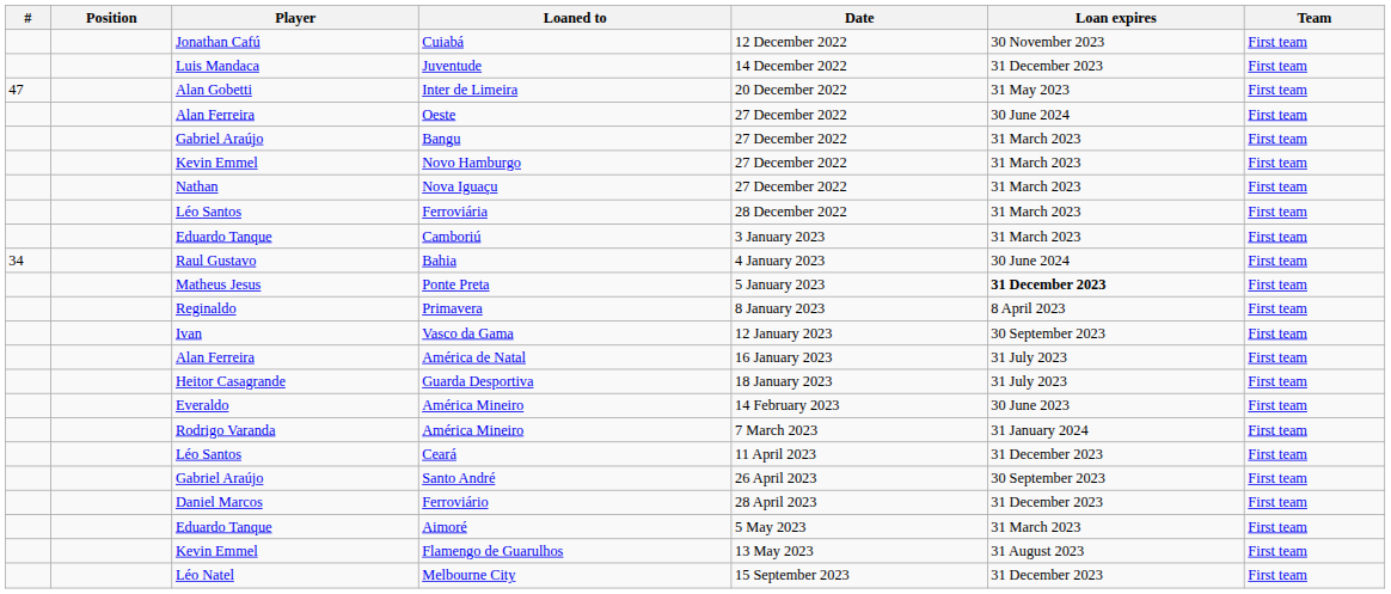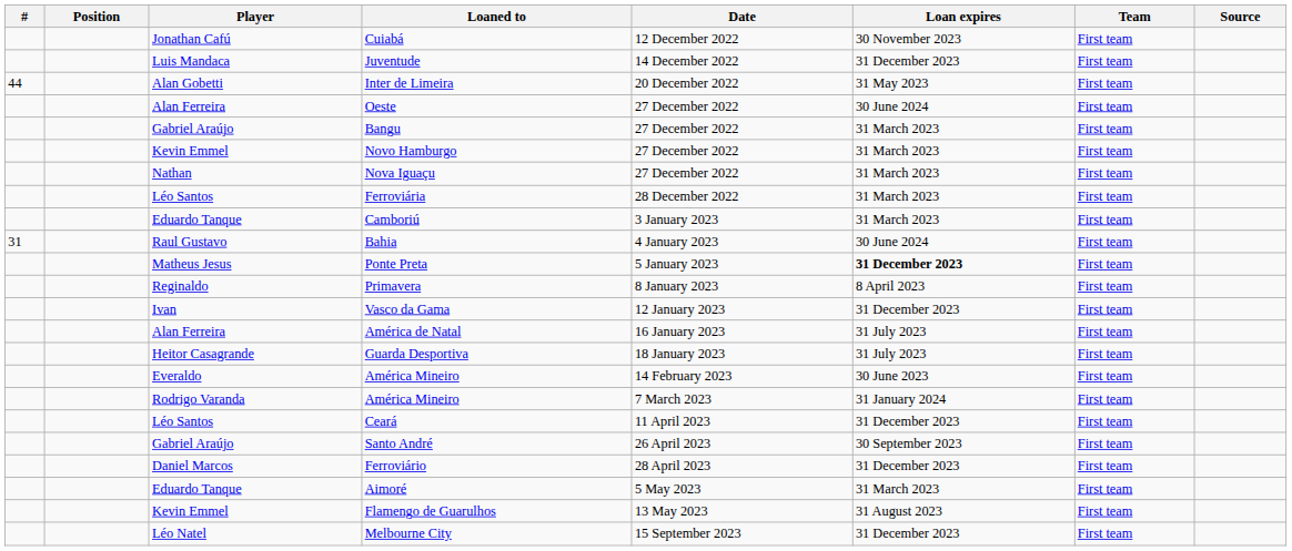+ column: Source
Inter de Limeira | #: 47 -> 44
Bahia | #: 34 -> 31
Vasco da Gama | Loan expires: 30 September 2023 -> 31 December 2023
